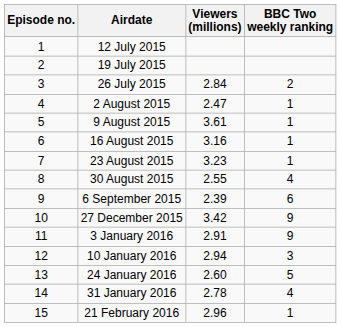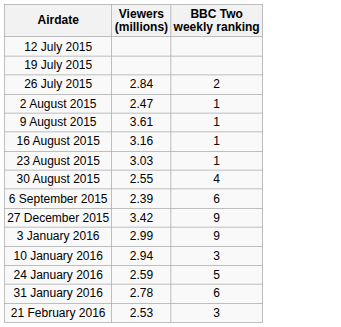- column: Episode no. | 1 | 2 | 3 | 4 | 5 | 6 | 7 | 8 | 9 | 10 | 11 | 12 | 13 | 14 | 15
23 August 2015 | Viewers (millions): 3.23 -> 3.03
3 January 2016 | Viewers (millions): 2.91 -> 2.99
24 January 2016 | Viewers (millions): 2.60 -> 2.59
31 January 2016 | BBC Two weekly ranking: 4 -> 6
21 February 2016 | Viewers (millions): 2.96 -> 2.53
21 February 2016 | BBC Two weekly ranking: 1 -> 3
